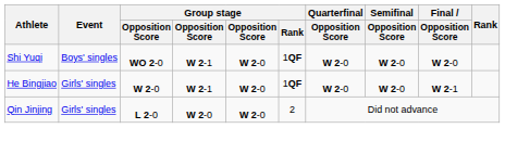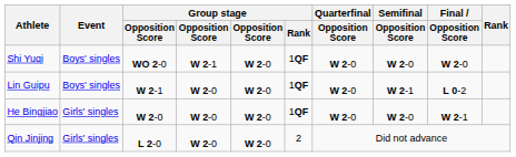+ row: Lin Guipu | Boys' singles | W 2-1 | W 2-0 | W 2-0 | 1QF | W 2-0 | W 2-1 | L 0-2
He Bingjiao | column 4: W 2-1 -> W 2-0
